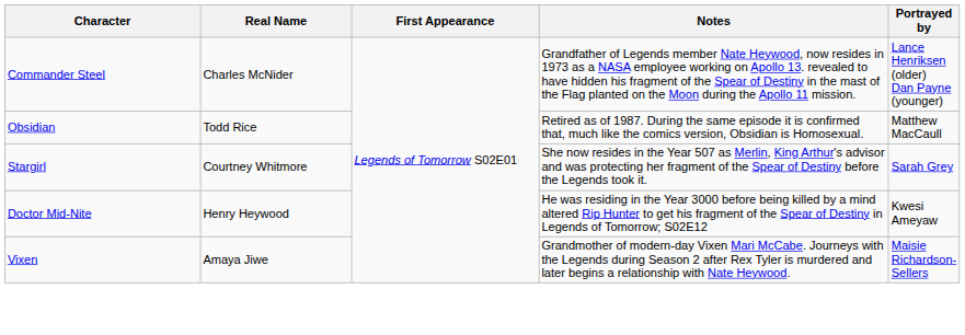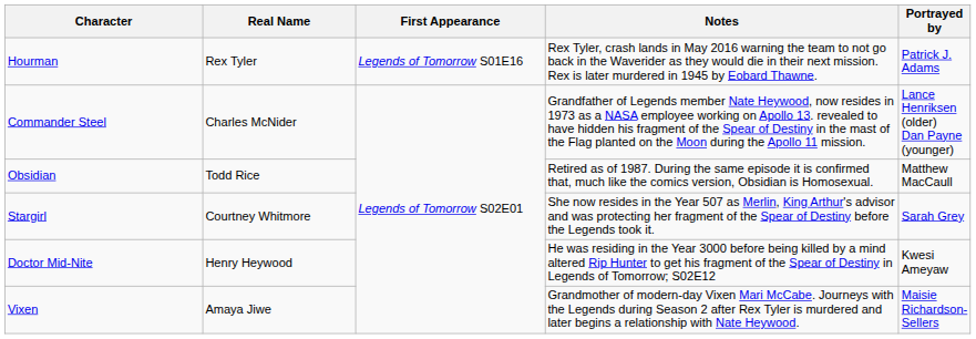+ row: Hourman | Rex Tyler | Legends of Tomorrow S01E16 | Rex Tyler, crash lands in May 2016 warning the team to not go back in the Waverider as they would die in their next mission. Rex is later murdered in 1945 by Eobard Thawne. | Patrick J. Adams
